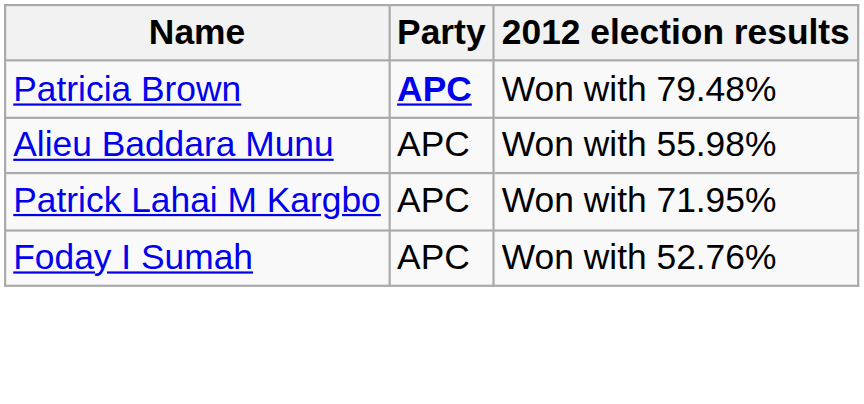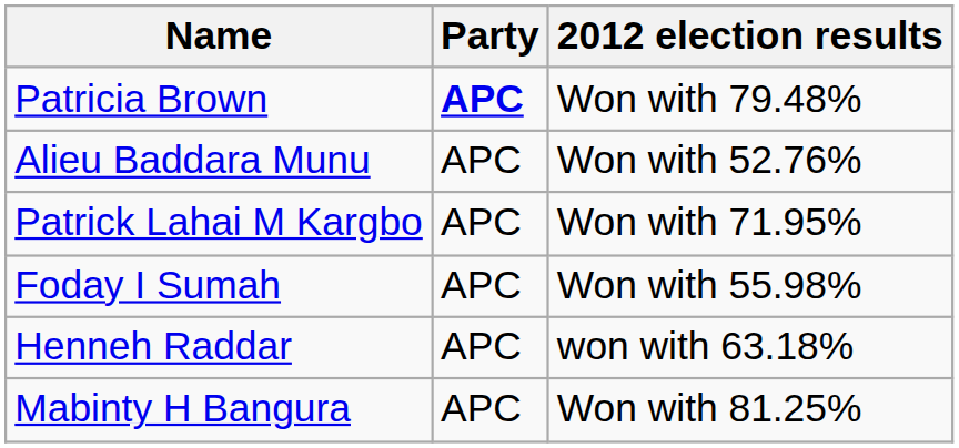Alieu Baddara Munu | 2012 election results: Won with 55.98% -> Won with 52.76%
Foday I Sumah | 2012 election results: Won with 52.76% -> Won with 55.98%
+ row: Henneh Raddar | APC | won with 63.18%
+ row: Mabinty H Bangura | APC | Won with 81.25%
